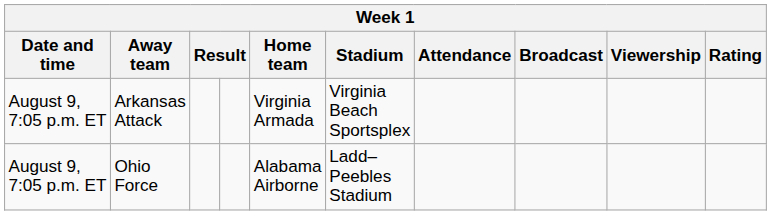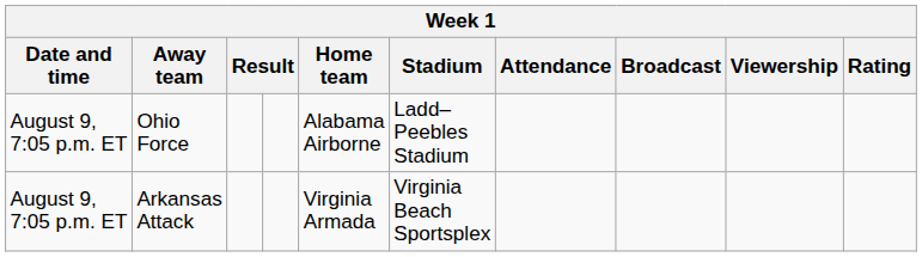rows swapped: Arkansas Attack <-> Ohio Force
